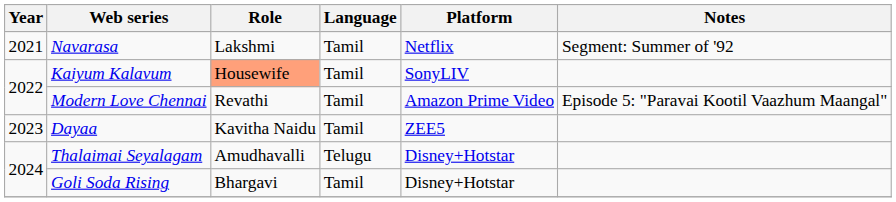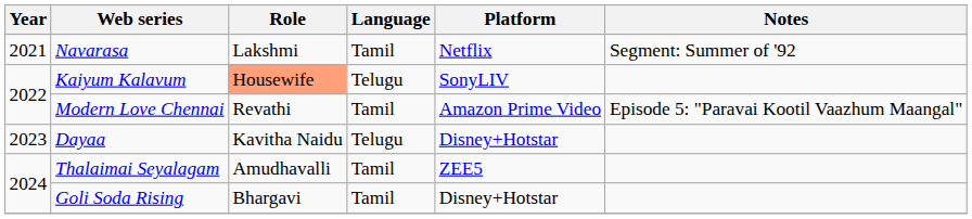Kaiyum Kalavum | Language: Tamil -> Telugu
Dayaa | Language: Tamil -> Telugu
Dayaa | Platform: ZEE5 -> Disney+Hotstar
Thalaimai Seyalagam | Language: Telugu -> Tamil
Thalaimai Seyalagam | Platform: Disney+Hotstar -> ZEE5
